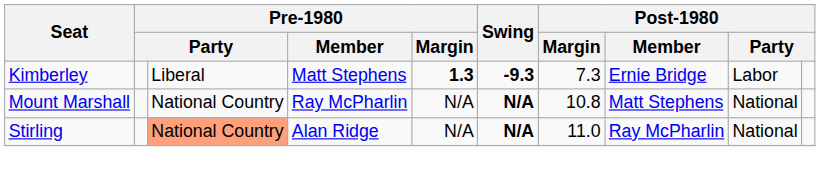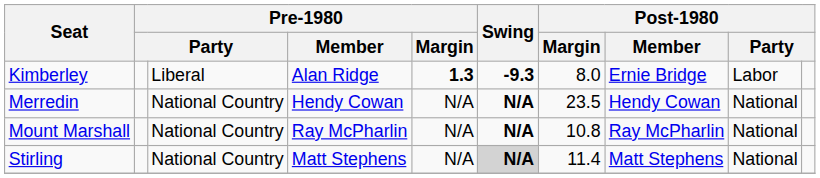Kimberley | Pre-1980 / Member: Matt Stephens -> Alan Ridge
Kimberley | Post-1980 / Margin: 7.3 -> 8.0
+ row: Merredin | National Country | Hendy Cowan | N/A | N/A | 23.5 | Hendy Cowan | National
Mount Marshall | Post-1980 / Member: Matt Stephens -> Ray McPharlin
Stirling | column 3: lightsalmon background -> no background
Stirling | Pre-1980 / Member: Alan Ridge -> Matt Stephens
Stirling | Swing: no background -> lightgrey background
Stirling | Post-1980 / Margin: 11.0 -> 11.4
Stirling | Post-1980 / Member: Ray McPharlin -> Matt Stephens
